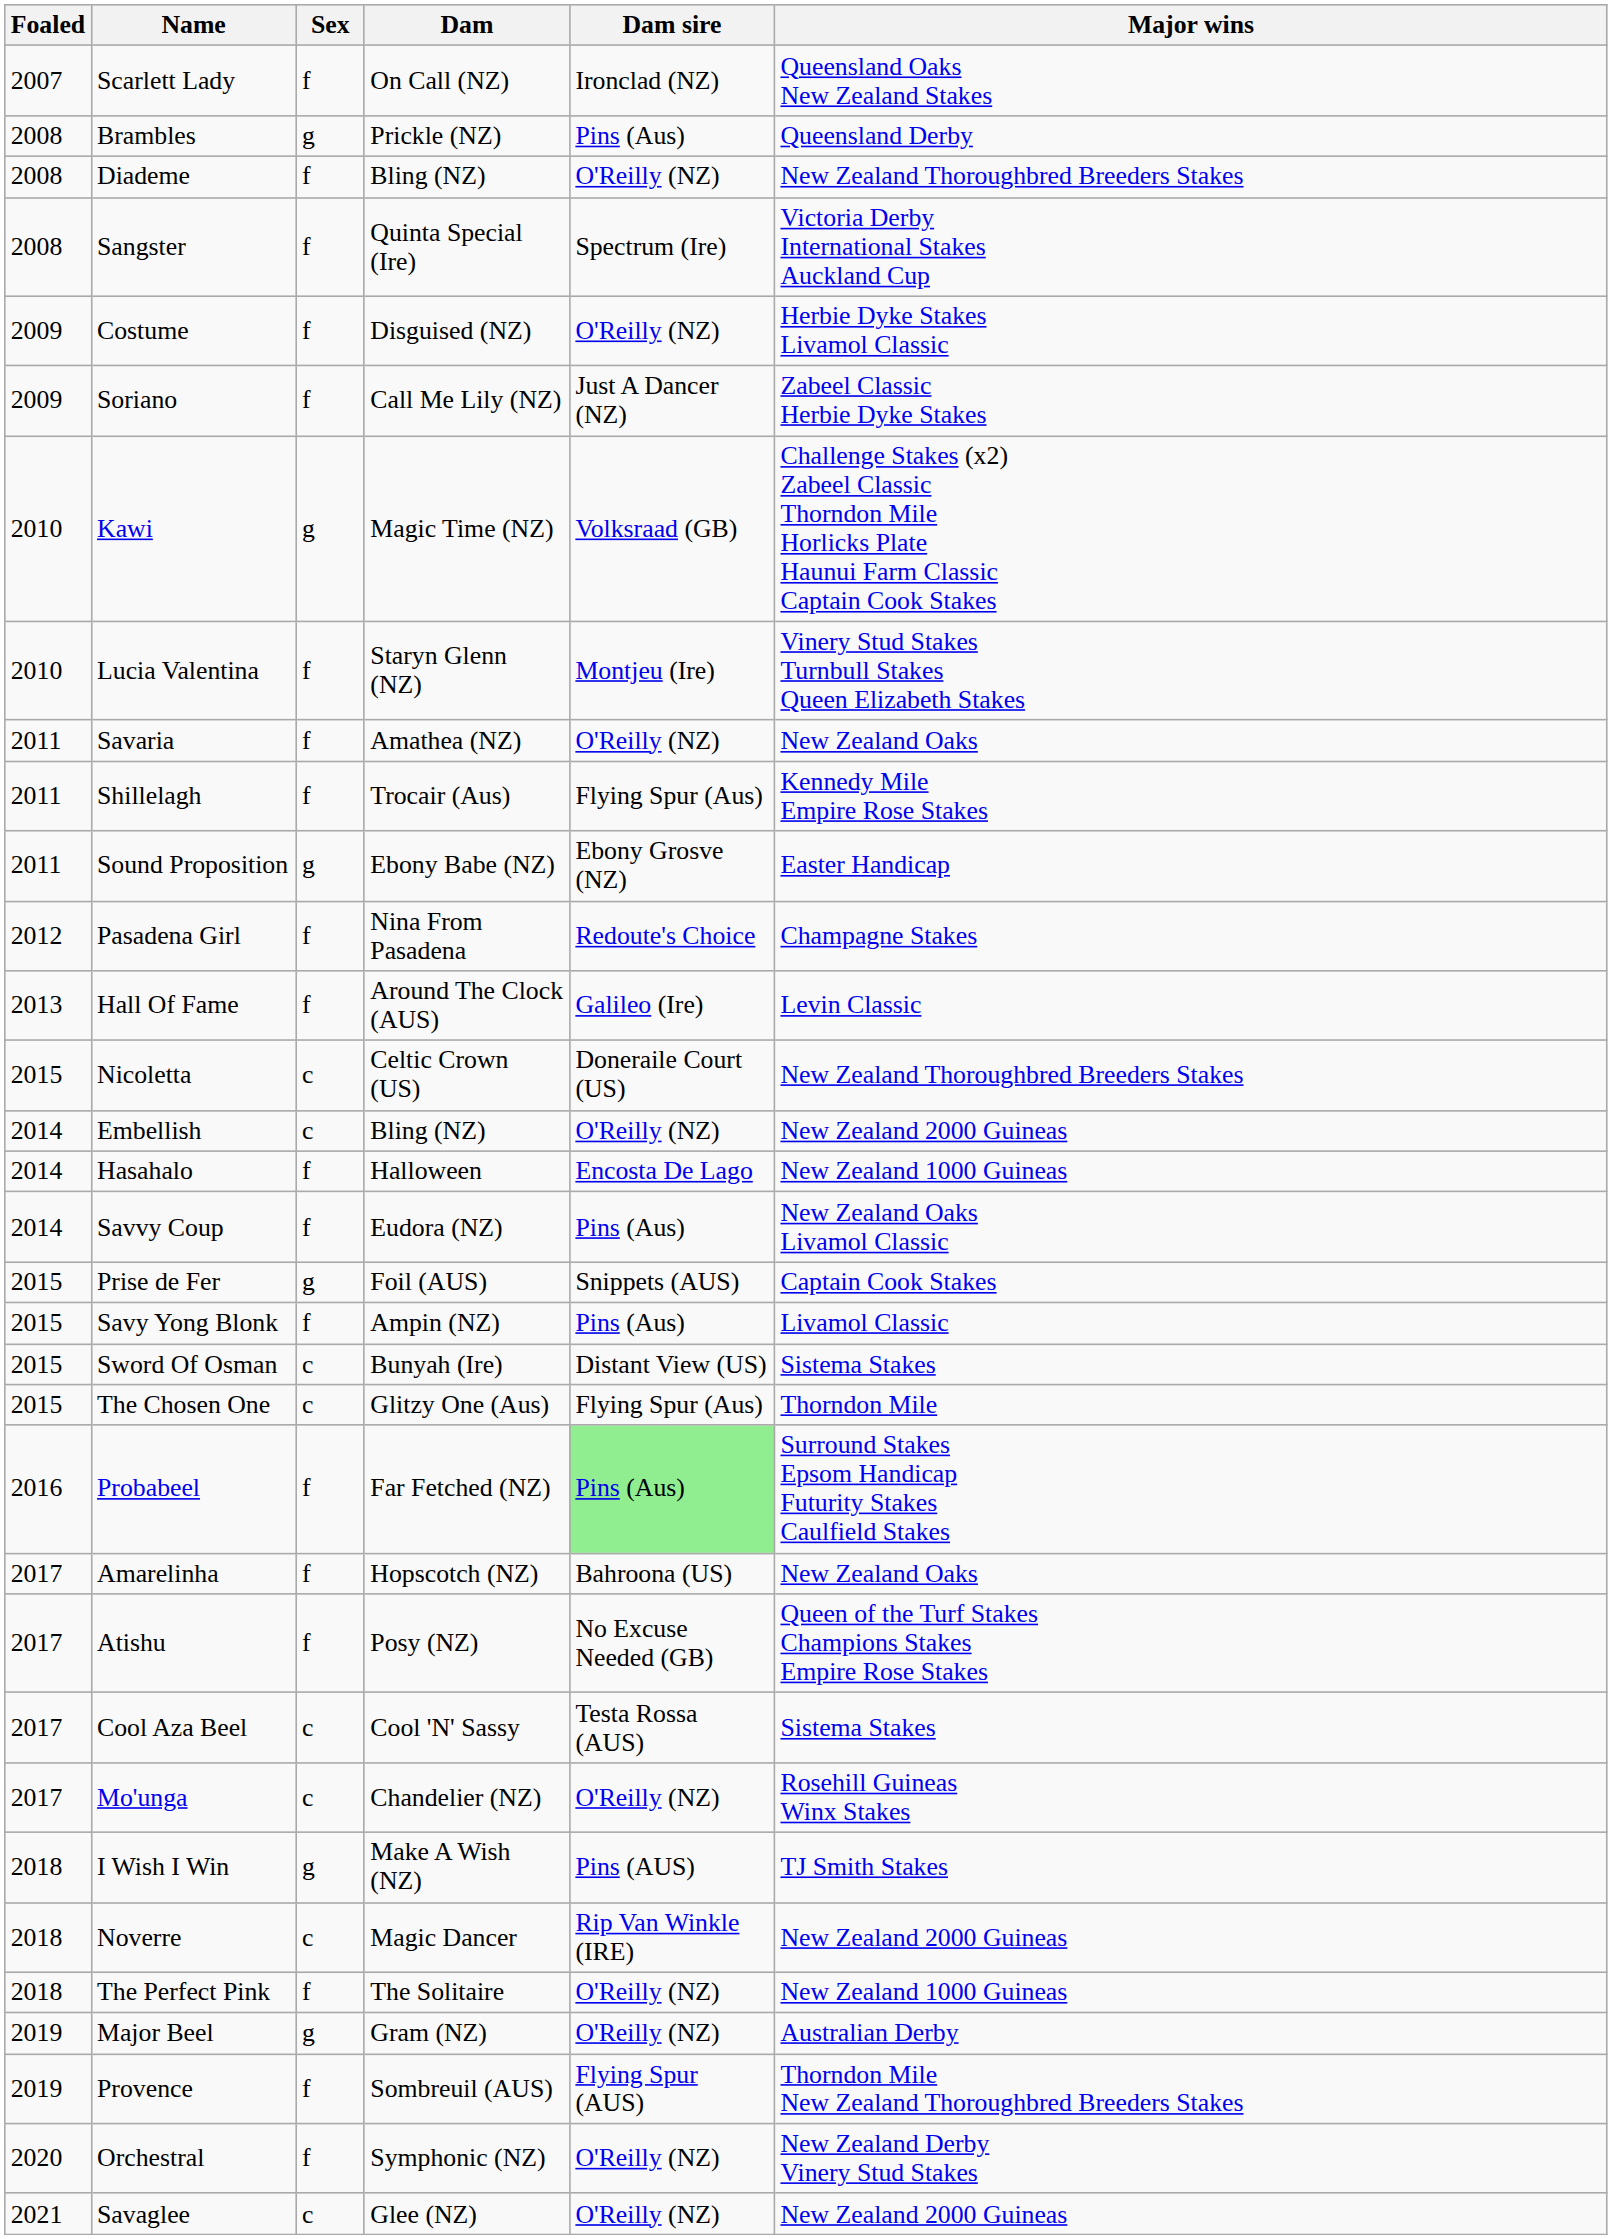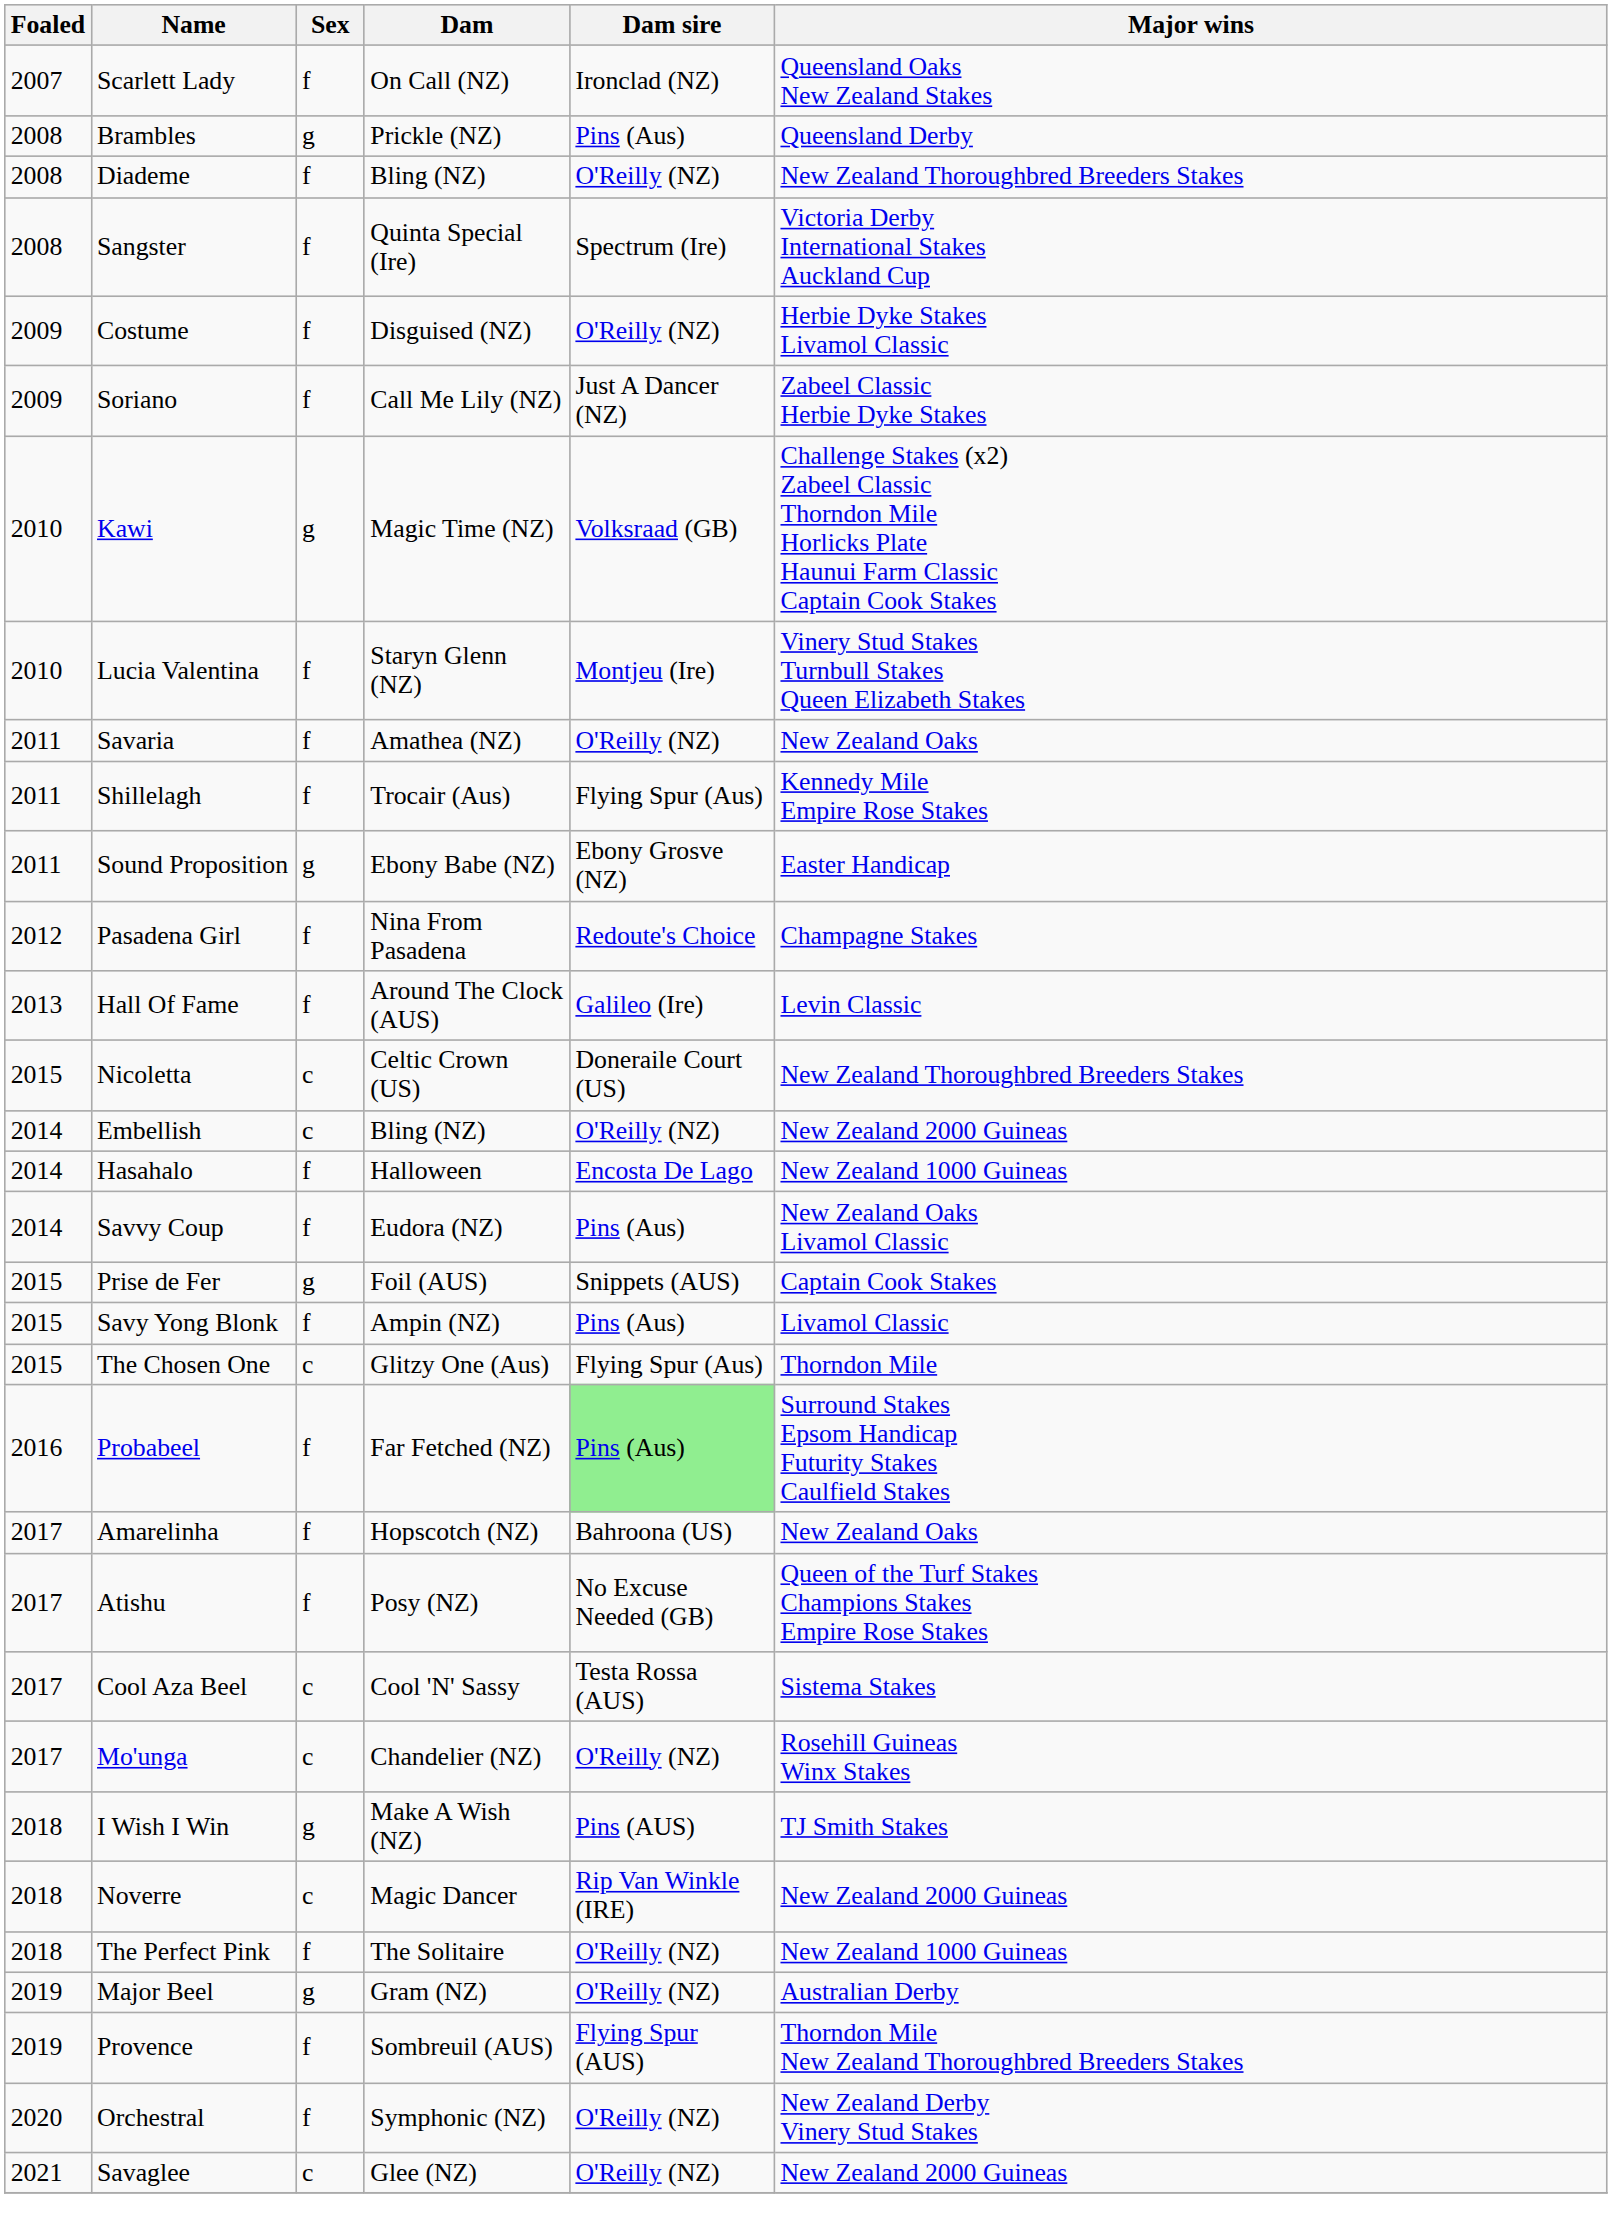- row: 2015 | Sword Of Osman | c | Bunyah (Ire) | Distant View (US) | Sistema Stakes
